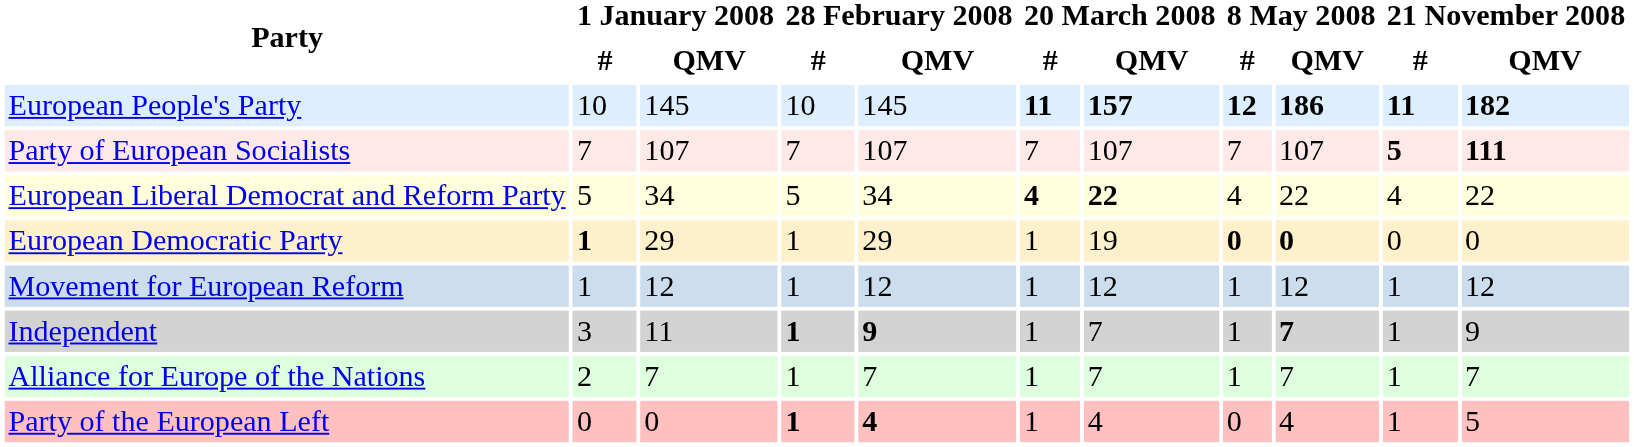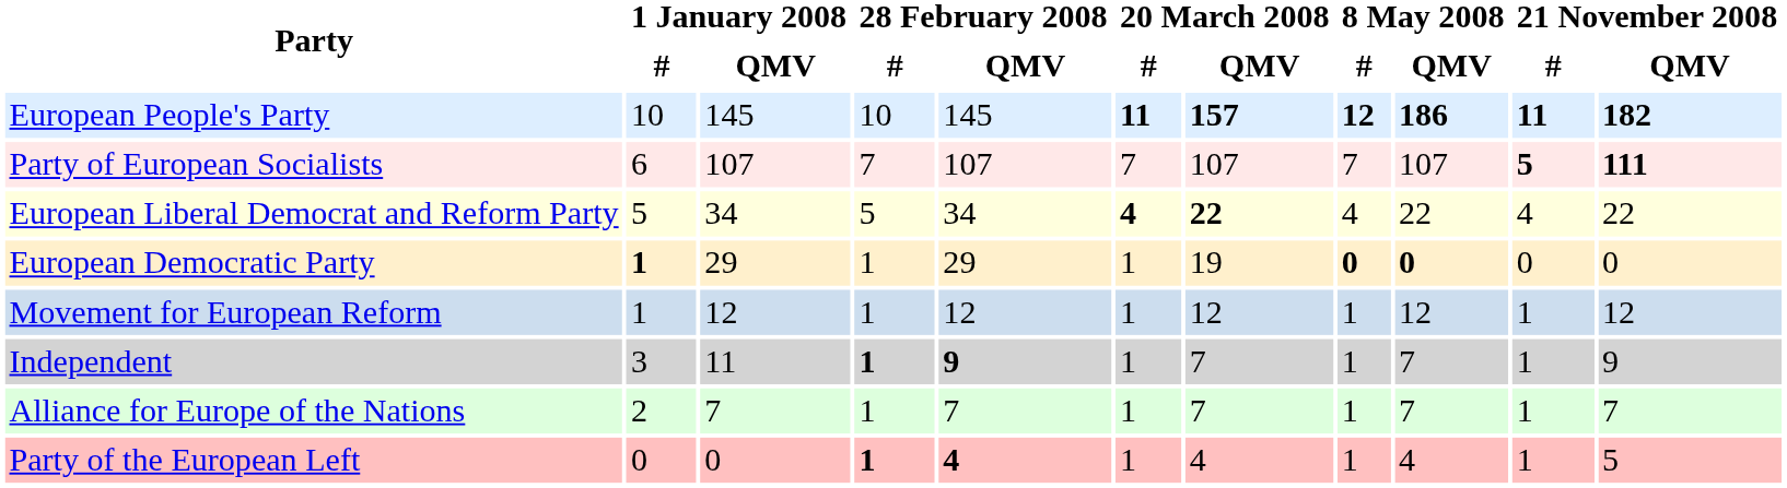Party of European Socialists | 1 January 2008 / #: 7 -> 6
Independent | 8 May 2008 / QMV: bold -> normal
Party of the European Left | 8 May 2008 / #: 0 -> 1
